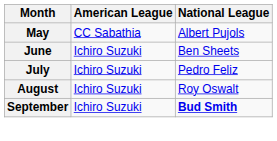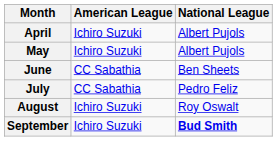+ row: April | Ichiro Suzuki | Albert Pujols
May | American League: CC Sabathia -> Ichiro Suzuki
June | American League: Ichiro Suzuki -> CC Sabathia
July | American League: Ichiro Suzuki -> CC Sabathia
